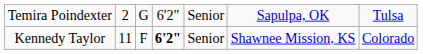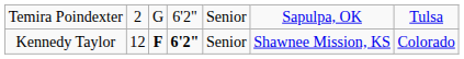Kennedy Taylor | column 2: 11 -> 12
Kennedy Taylor | column 3: normal -> bold
